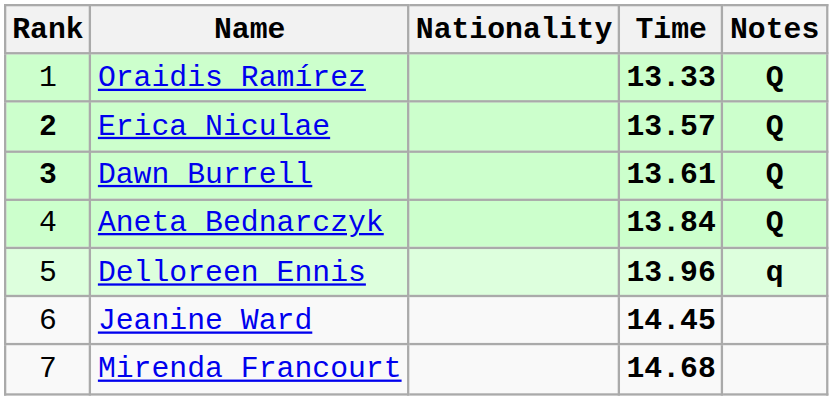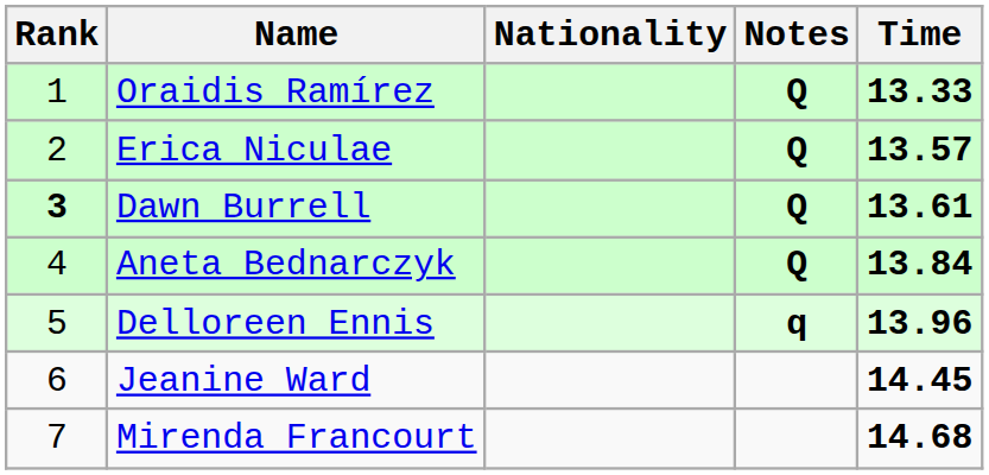columns swapped: Time <-> Notes
Erica Niculae | Rank: bold -> normal
